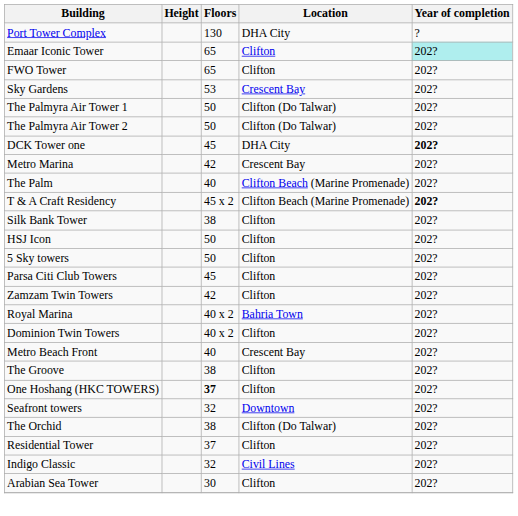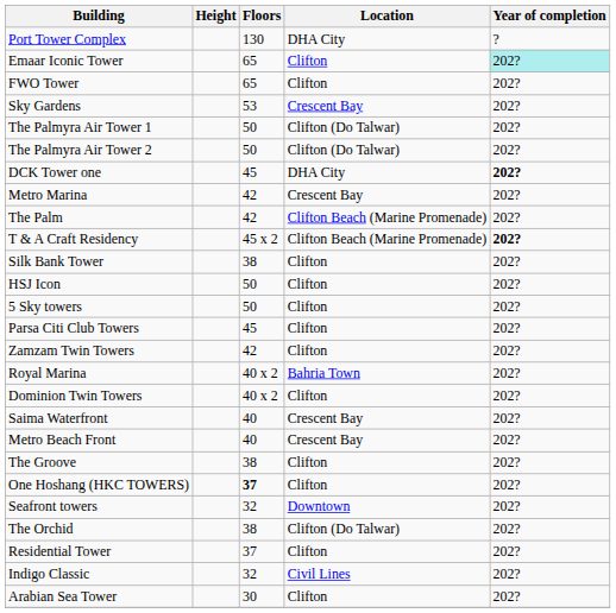The Palm | Floors: 40 -> 42
+ row: Saima Waterfront | 40 | Crescent Bay | 202?
